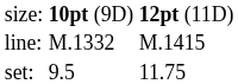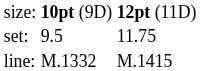rows swapped: set: <-> line:
